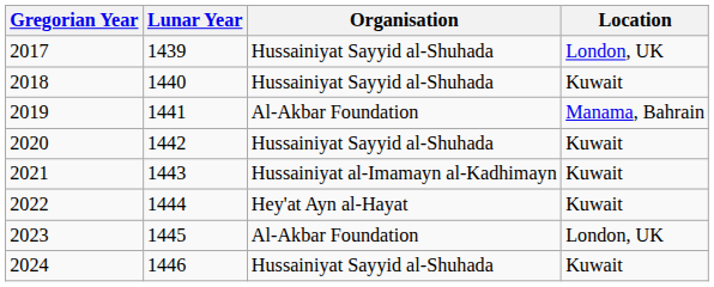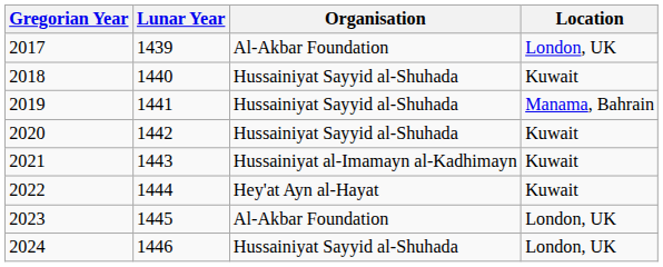2017 | Organisation: Hussainiyat Sayyid al-Shuhada -> Al-Akbar Foundation
2019 | Organisation: Al-Akbar Foundation -> Hussainiyat Sayyid al-Shuhada
2024 | Location: Kuwait -> London, UK
